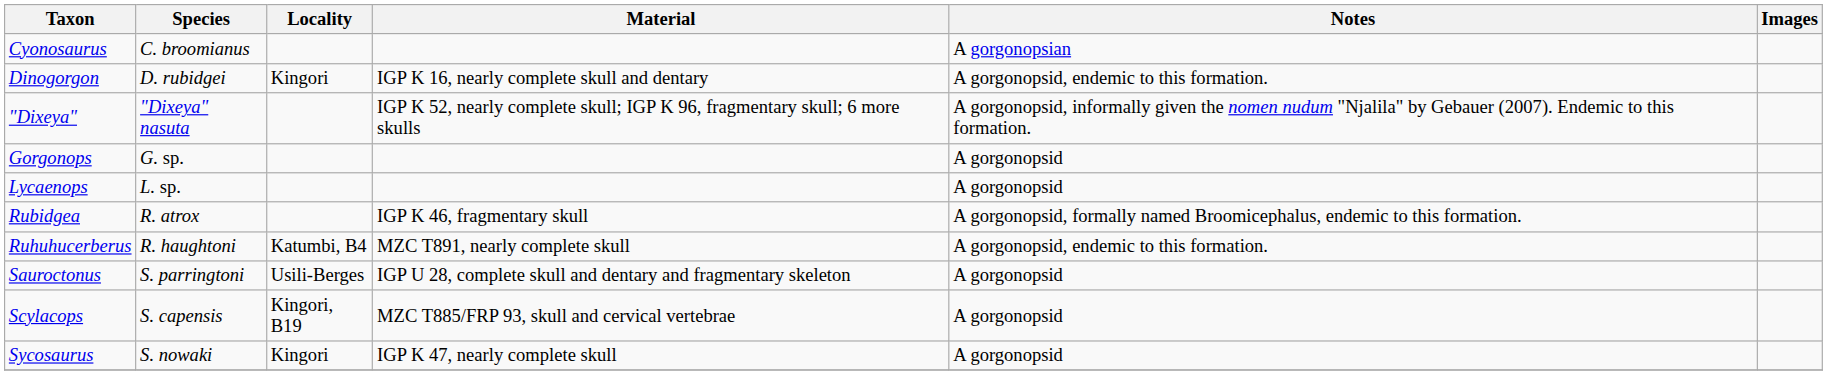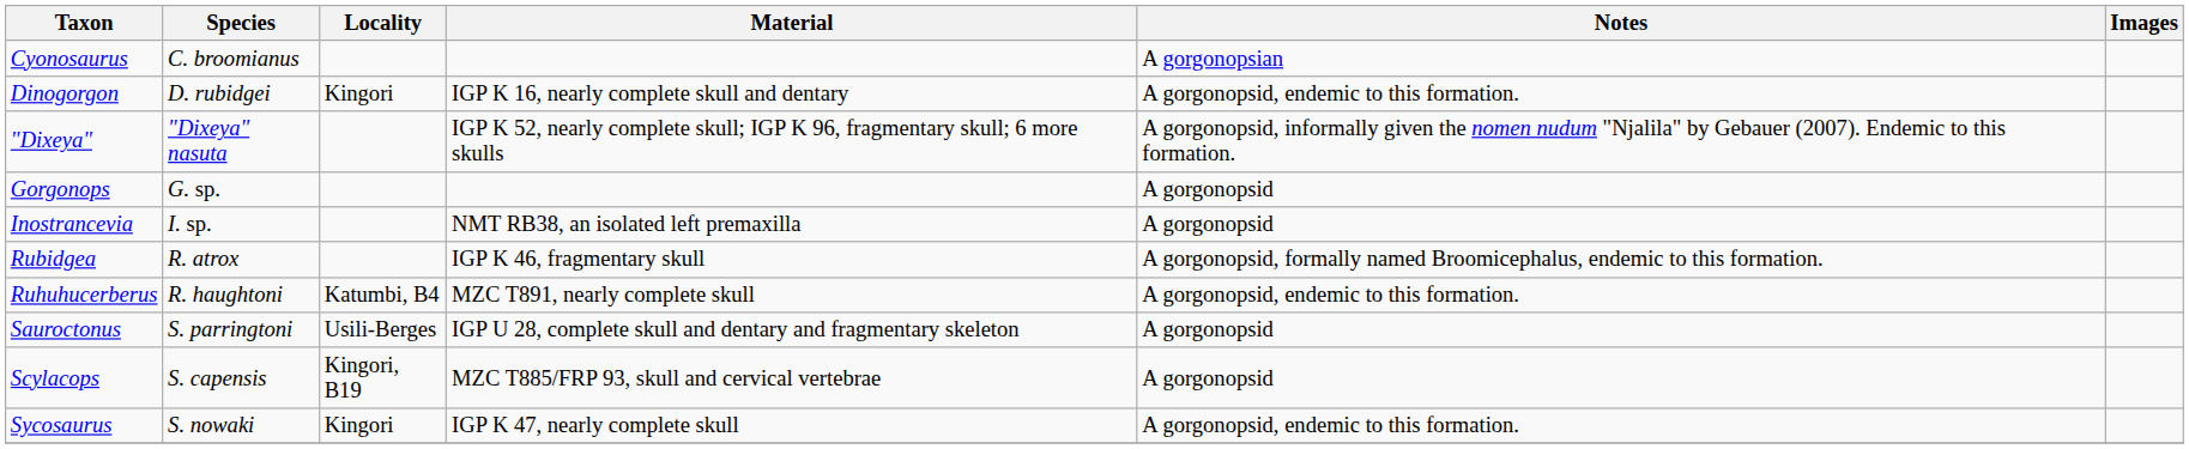+ row: Inostrancevia | I. sp. | NMT RB38, an isolated left premaxilla | A gorgonopsid
- row: Lycaenops | L. sp. | A gorgonopsid
Sycosaurus | Notes: A gorgonopsid -> A gorgonopsid, endemic to this formation.
